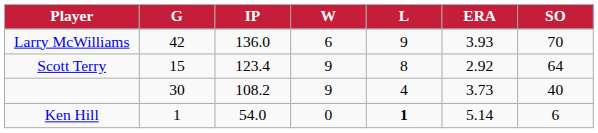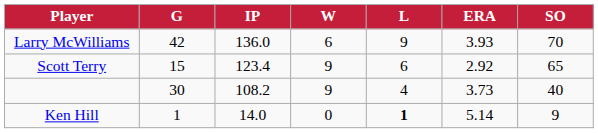Scott Terry | L: 8 -> 6
Scott Terry | SO: 64 -> 65
Ken Hill | IP: 54.0 -> 14.0
Ken Hill | SO: 6 -> 9
